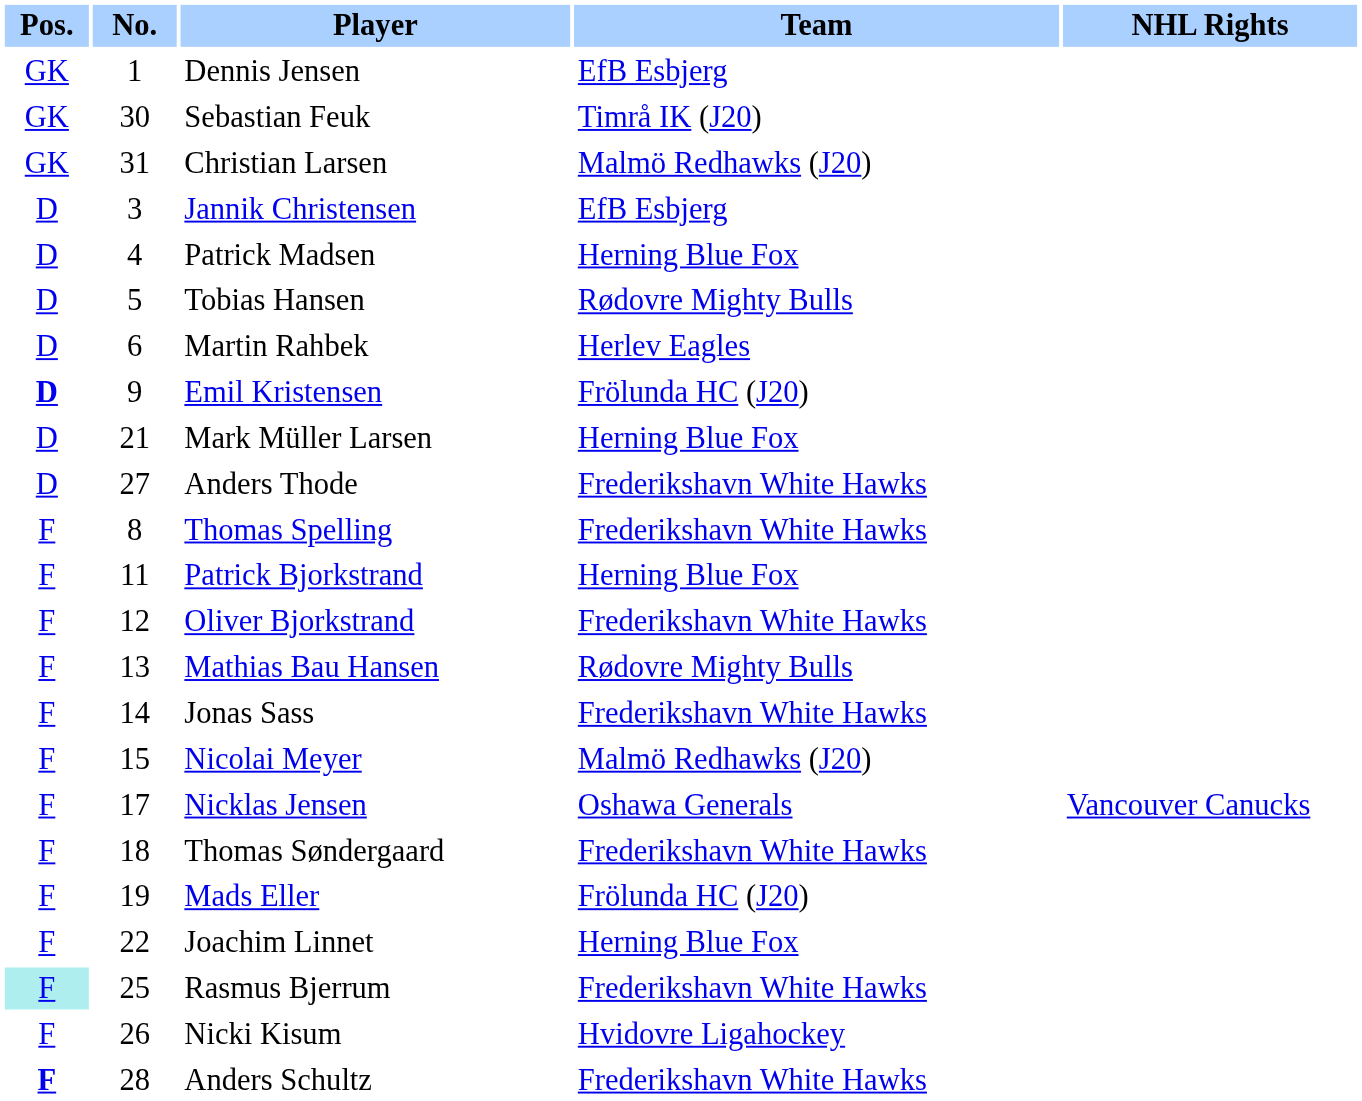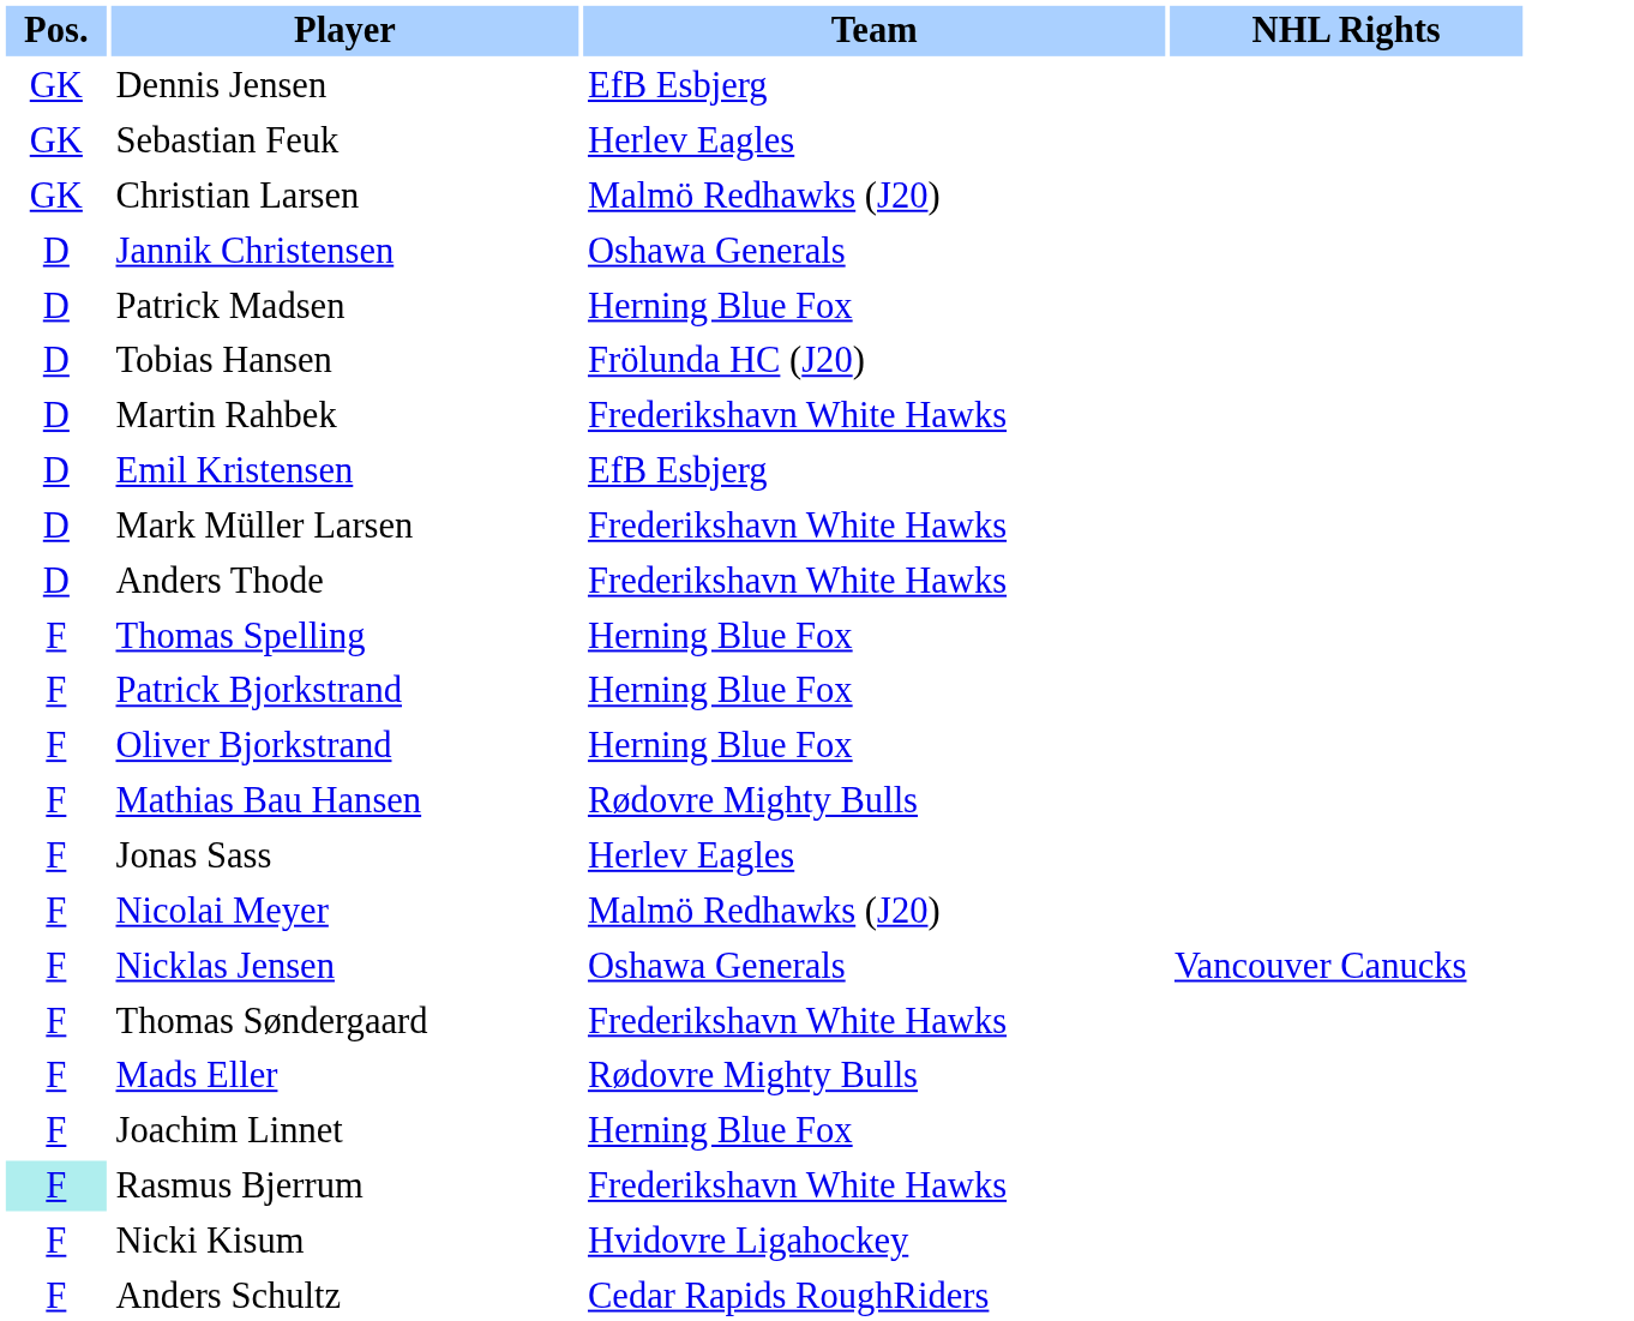- column: No. | 1 | 30 | 31 | 3 | 4 | 5 | 6 | 9 | 21 | 27 | 8 | 11 | 12 | 13 | 14 | 15 | 17 | 18 | 19 | 22 | 25 | 26 | 28
Sebastian Feuk | Team: Timrå IK (J20) -> Herlev Eagles
Jannik Christensen | Team: EfB Esbjerg -> Oshawa Generals
Tobias Hansen | Team: Rødovre Mighty Bulls -> Frölunda HC (J20)
Martin Rahbek | Team: Herlev Eagles -> Frederikshavn White Hawks
Emil Kristensen | Pos.: bold -> normal
Emil Kristensen | Team: Frölunda HC (J20) -> EfB Esbjerg
Mark Müller Larsen | Team: Herning Blue Fox -> Frederikshavn White Hawks
Thomas Spelling | Team: Frederikshavn White Hawks -> Herning Blue Fox
Oliver Bjorkstrand | Team: Frederikshavn White Hawks -> Herning Blue Fox
Jonas Sass | Team: Frederikshavn White Hawks -> Herlev Eagles
Mads Eller | Team: Frölunda HC (J20) -> Rødovre Mighty Bulls
Anders Schultz | Pos.: bold -> normal
Anders Schultz | Team: Frederikshavn White Hawks -> Cedar Rapids RoughRiders
